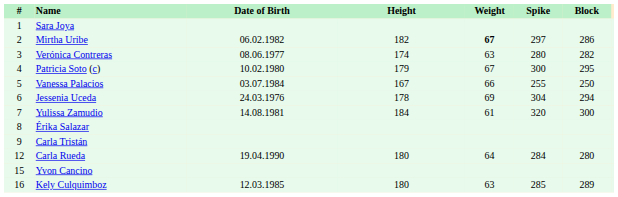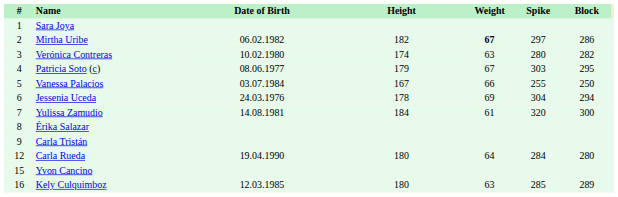Verónica Contreras | Date of Birth: 08.06.1977 -> 10.02.1980
Patricia Soto (c) | Date of Birth: 10.02.1980 -> 08.06.1977
Patricia Soto (c) | Spike: 300 -> 303
